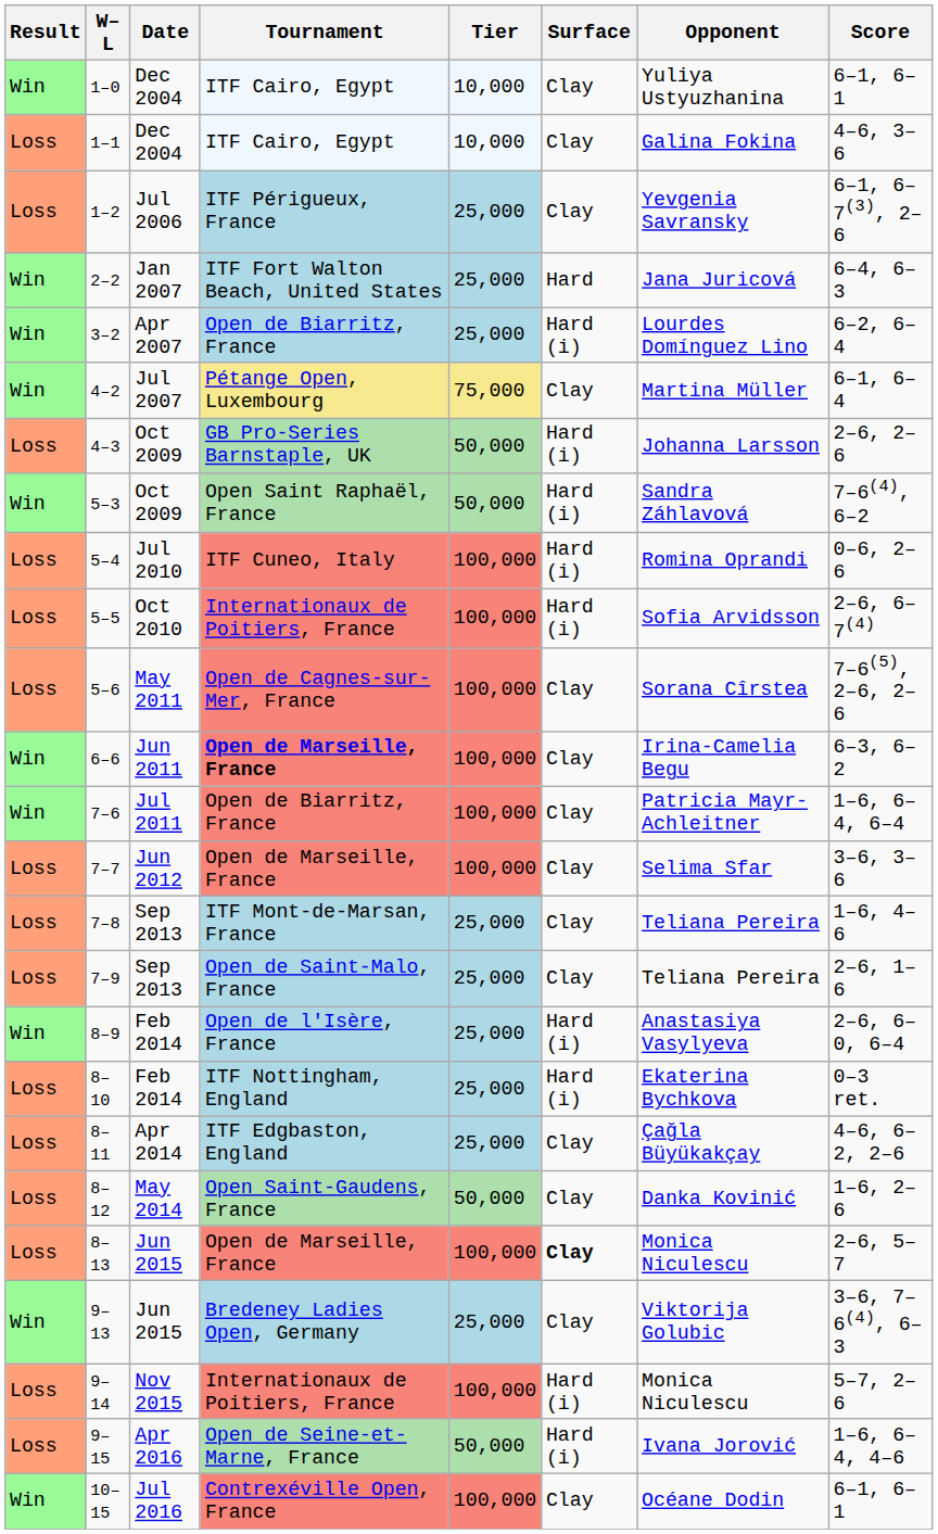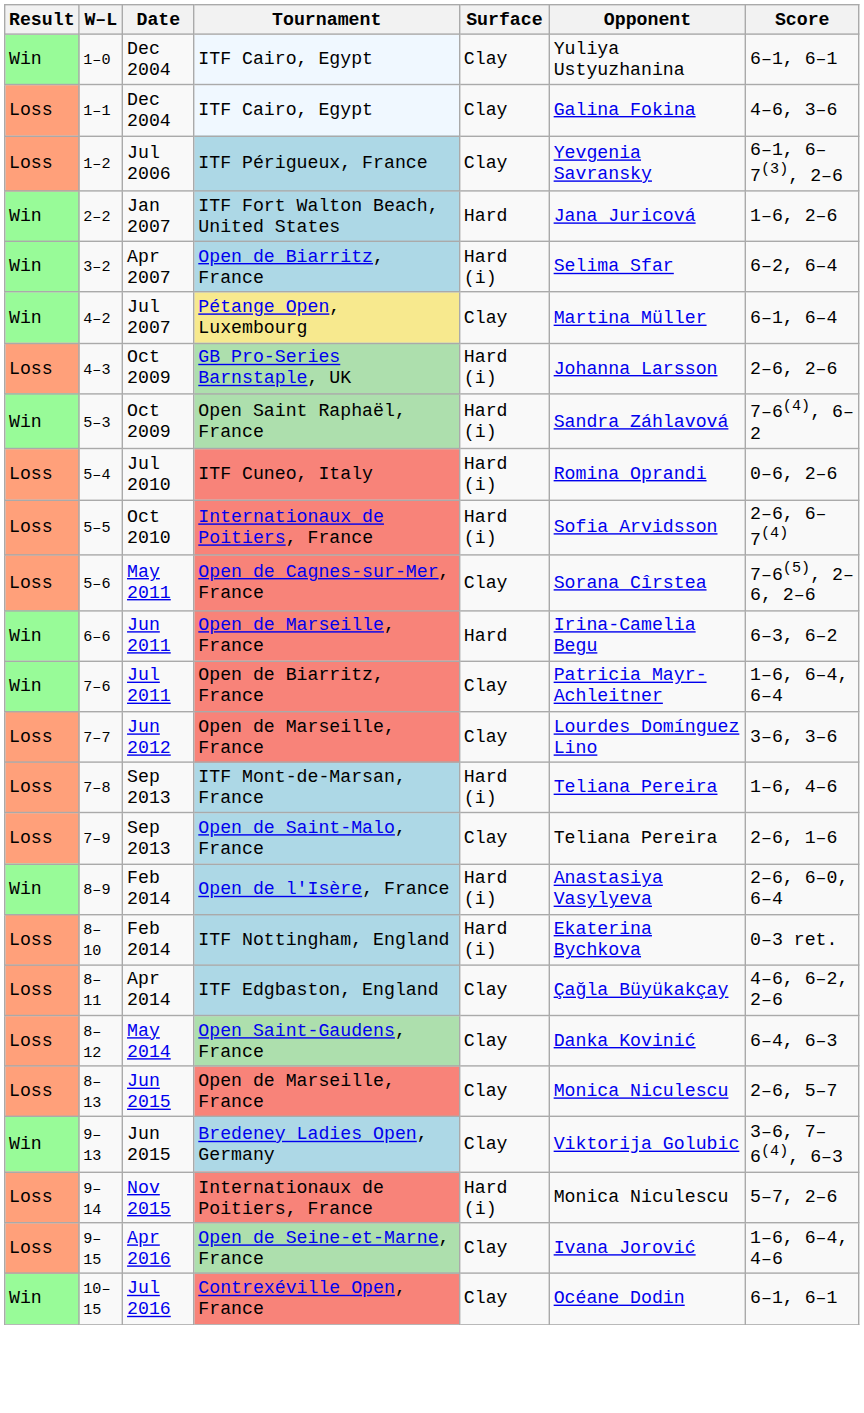- column: Tier | 10,000 | 10,000 | 25,000 | 25,000 | 25,000 | 75,000 | 50,000 | 50,000 | 100,000 | 100,000 | 100,000 | 100,000 | 100,000 | 100,000 | 25,000 | 25,000 | 25,000 | 25,000 | 25,000 | 50,000 | 100,000 | 25,000 | 100,000 | 50,000 | 100,000
2–2 | Score: 6–4, 6–3 -> 1–6, 2–6
3–2 | Opponent: Lourdes Domínguez Lino -> Selima Sfar
6–6 | Tournament: bold -> normal
6–6 | Surface: Clay -> Hard
7–7 | Opponent: Selima Sfar -> Lourdes Domínguez Lino
7–8 | Surface: Clay -> Hard (i)
8–12 | Score: 1–6, 2–6 -> 6–4, 6–3
8–13 | Surface: bold -> normal
9–15 | Surface: Hard (i) -> Clay
